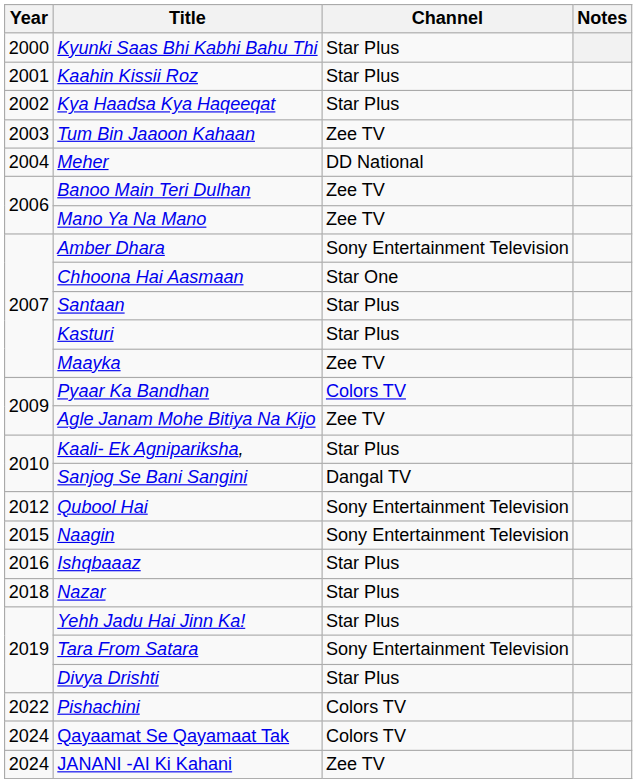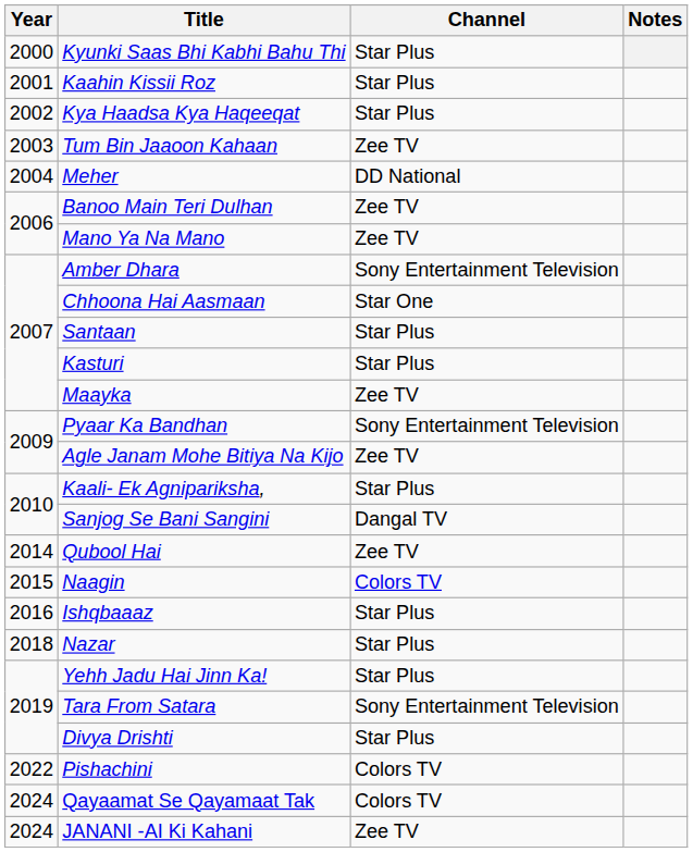Pyaar Ka Bandhan | Channel: Colors TV -> Sony Entertainment Television
Qubool Hai | Year: 2012 -> 2014
Qubool Hai | Channel: Sony Entertainment Television -> Zee TV
Naagin | Channel: Sony Entertainment Television -> Colors TV
